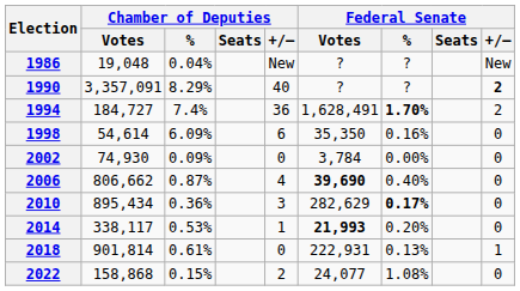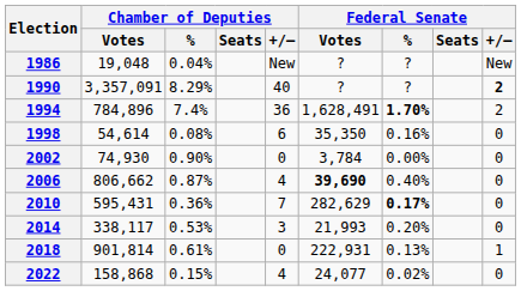1994 | Chamber of Deputies / Votes: 184,727 -> 784,896
1998 | Chamber of Deputies / %: 6.09% -> 0.08%
2002 | Chamber of Deputies / %: 0.09% -> 0.90%
2010 | Chamber of Deputies / Votes: 895,434 -> 595,431
2010 | Chamber of Deputies / +/–: 3 -> 7
2014 | Chamber of Deputies / +/–: 1 -> 3
2014 | Federal Senate / Votes: bold -> normal
2022 | Chamber of Deputies / +/–: 2 -> 4
2022 | Federal Senate / %: 1.08% -> 0.02%
